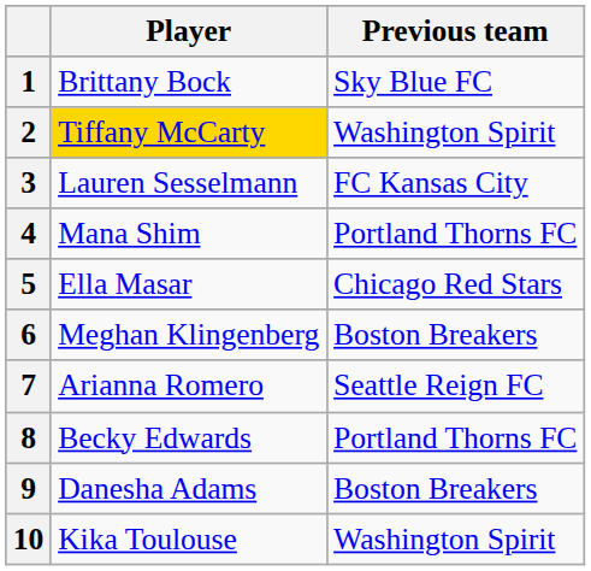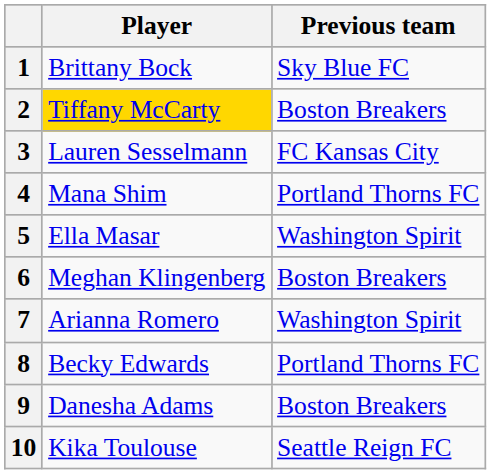2 | Previous team: Washington Spirit -> Boston Breakers
5 | Previous team: Chicago Red Stars -> Washington Spirit
7 | Previous team: Seattle Reign FC -> Washington Spirit
10 | Previous team: Washington Spirit -> Seattle Reign FC
